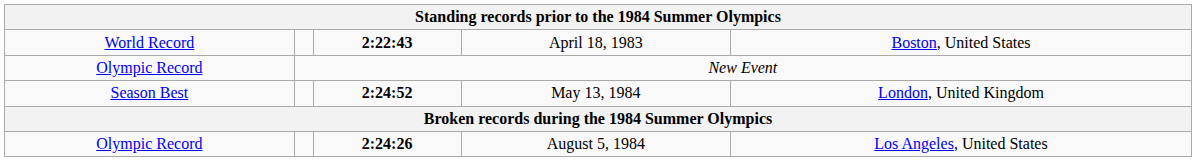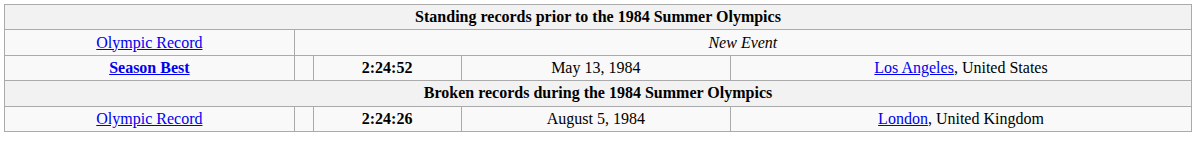- row: World Record | 2:22:43 | April 18, 1983 | Boston, United States
May 13, 1984 | column 1: normal -> bold
May 13, 1984 | column 5: London, United Kingdom -> Los Angeles, United States
August 5, 1984 | column 5: Los Angeles, United States -> London, United Kingdom
